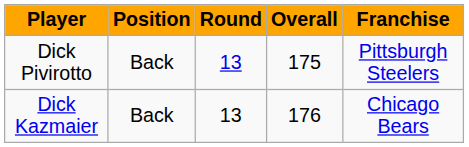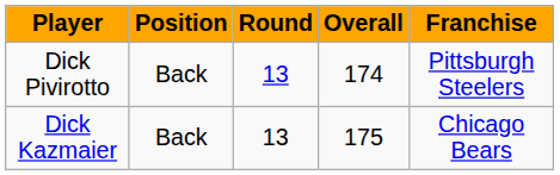Dick Pivirotto | Overall: 175 -> 174
Dick Kazmaier | Overall: 176 -> 175
